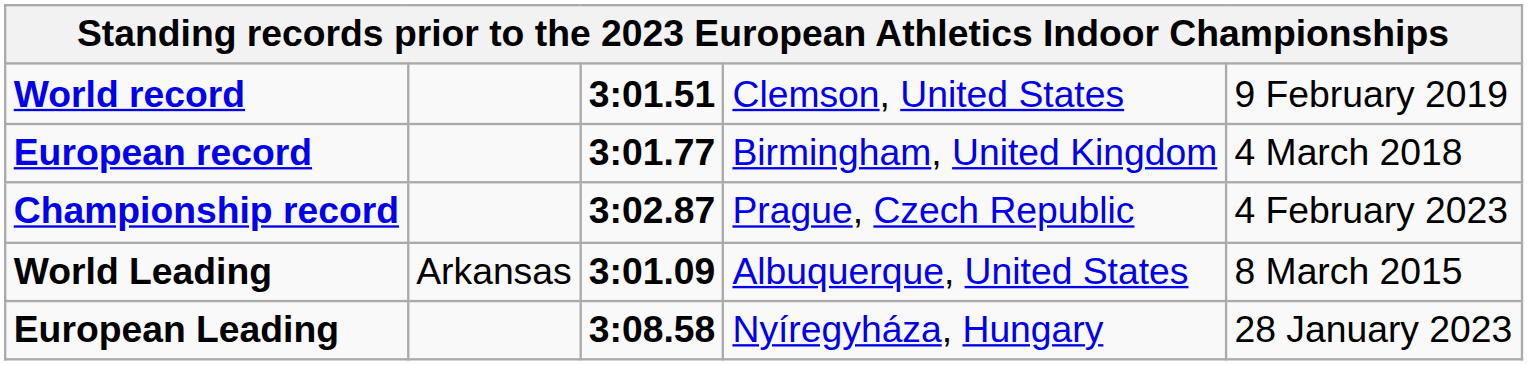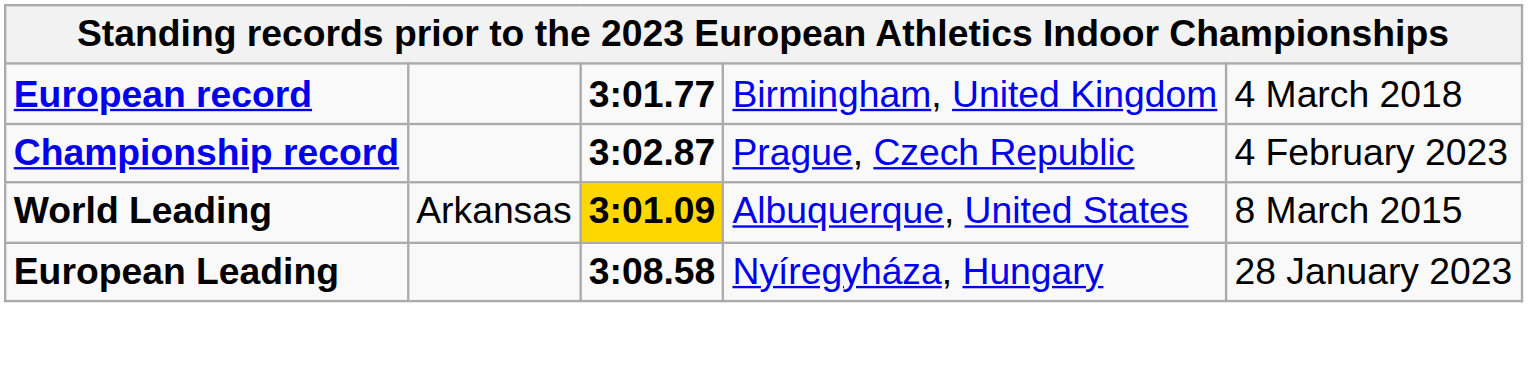- row: World record | 3:01.51 | Clemson, United States | 9 February 2019
World Leading | column 3: no background -> gold background
